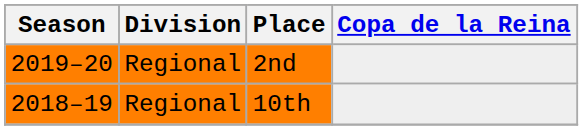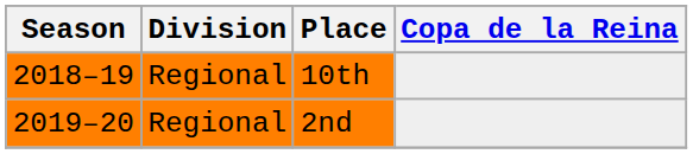rows swapped: 10th <-> 2nd
